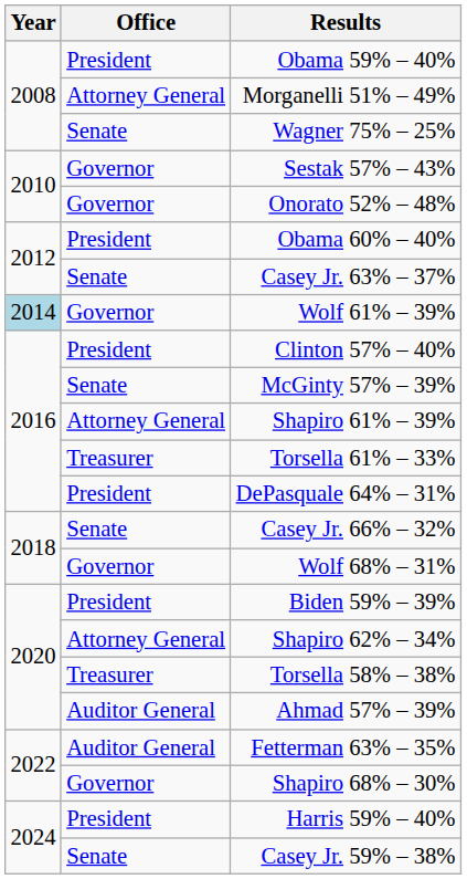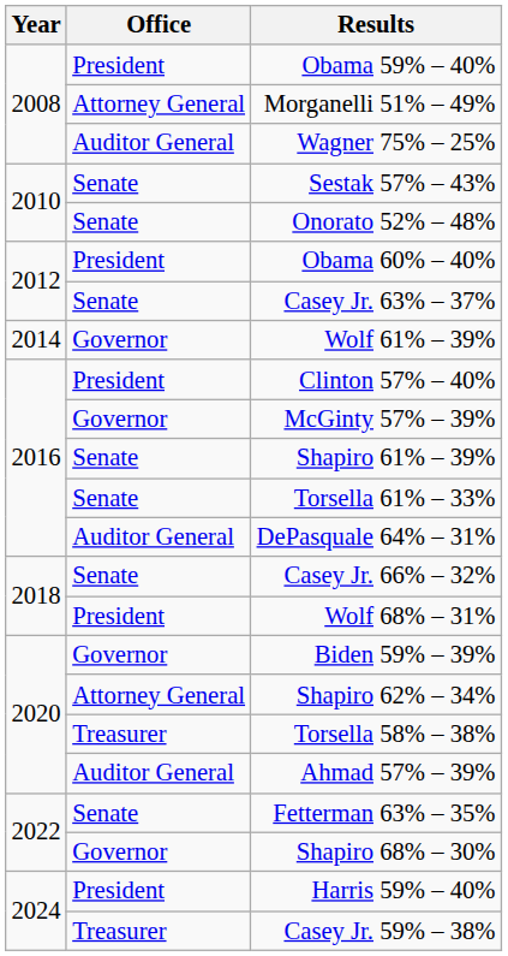Wagner 75% – 25% | Office: Senate -> Auditor General
Sestak 57% – 43% | Office: Governor -> Senate
Onorato 52% – 48% | Office: Governor -> Senate
Wolf 61% – 39% | Year: lightblue background -> no background
McGinty 57% – 39% | Office: Senate -> Governor
Shapiro 61% – 39% | Office: Attorney General -> Senate
Torsella 61% – 33% | Office: Treasurer -> Senate
DePasquale 64% – 31% | Office: President -> Auditor General
Wolf 68% – 31% | Office: Governor -> President
Biden 59% – 39% | Office: President -> Governor
Fetterman 63% – 35% | Office: Auditor General -> Senate
Casey Jr. 59% – 38% | Office: Senate -> Treasurer
